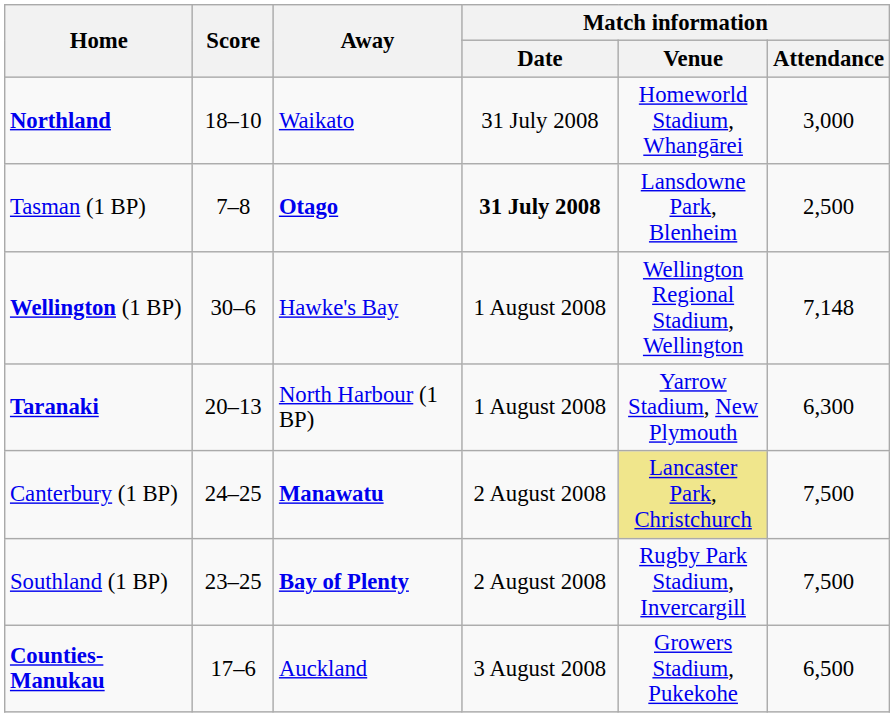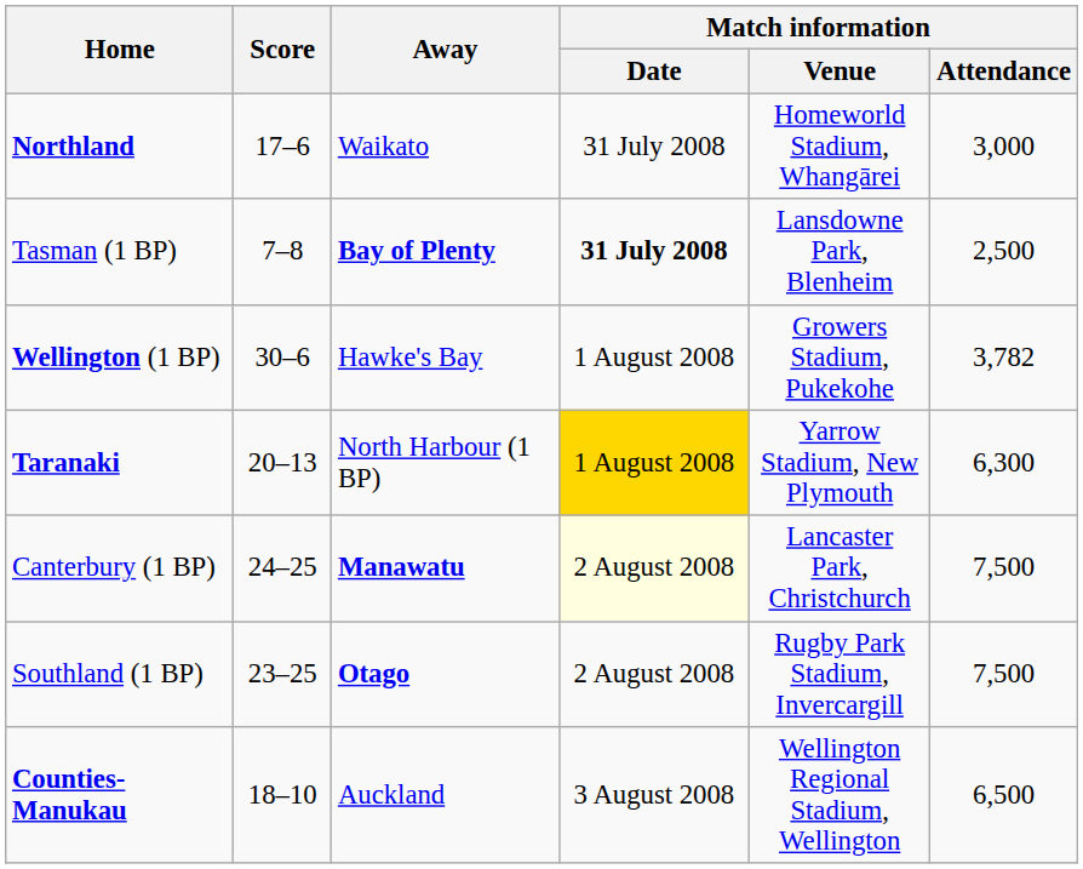Northland | Score: 18–10 -> 17–6
Tasman (1 BP) | Away: Otago -> Bay of Plenty
Wellington (1 BP) | Match information / Venue: Wellington Regional Stadium, Wellington -> Growers Stadium, Pukekohe
Wellington (1 BP) | Match information / Attendance: 7,148 -> 3,782
Taranaki | Match information / Date: no background -> gold background
Canterbury (1 BP) | Match information / Date: no background -> lightyellow background
Canterbury (1 BP) | Match information / Venue: khaki background -> no background
Southland (1 BP) | Away: Bay of Plenty -> Otago
Counties-Manukau | Score: 17–6 -> 18–10
Counties-Manukau | Match information / Venue: Growers Stadium, Pukekohe -> Wellington Regional Stadium, Wellington
